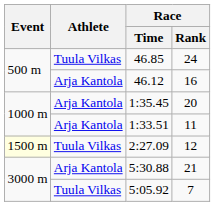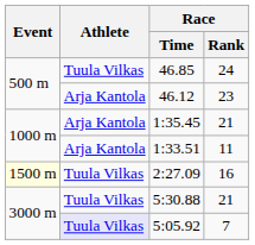46.12 | Race / Rank: 16 -> 23
1:35.45 | Race / Rank: 20 -> 21
2:27.09 | Race / Rank: 12 -> 16
5:30.88 | Athlete: Arja Kantola -> Tuula Vilkas
5:05.92 | Athlete: no background -> lavender background
